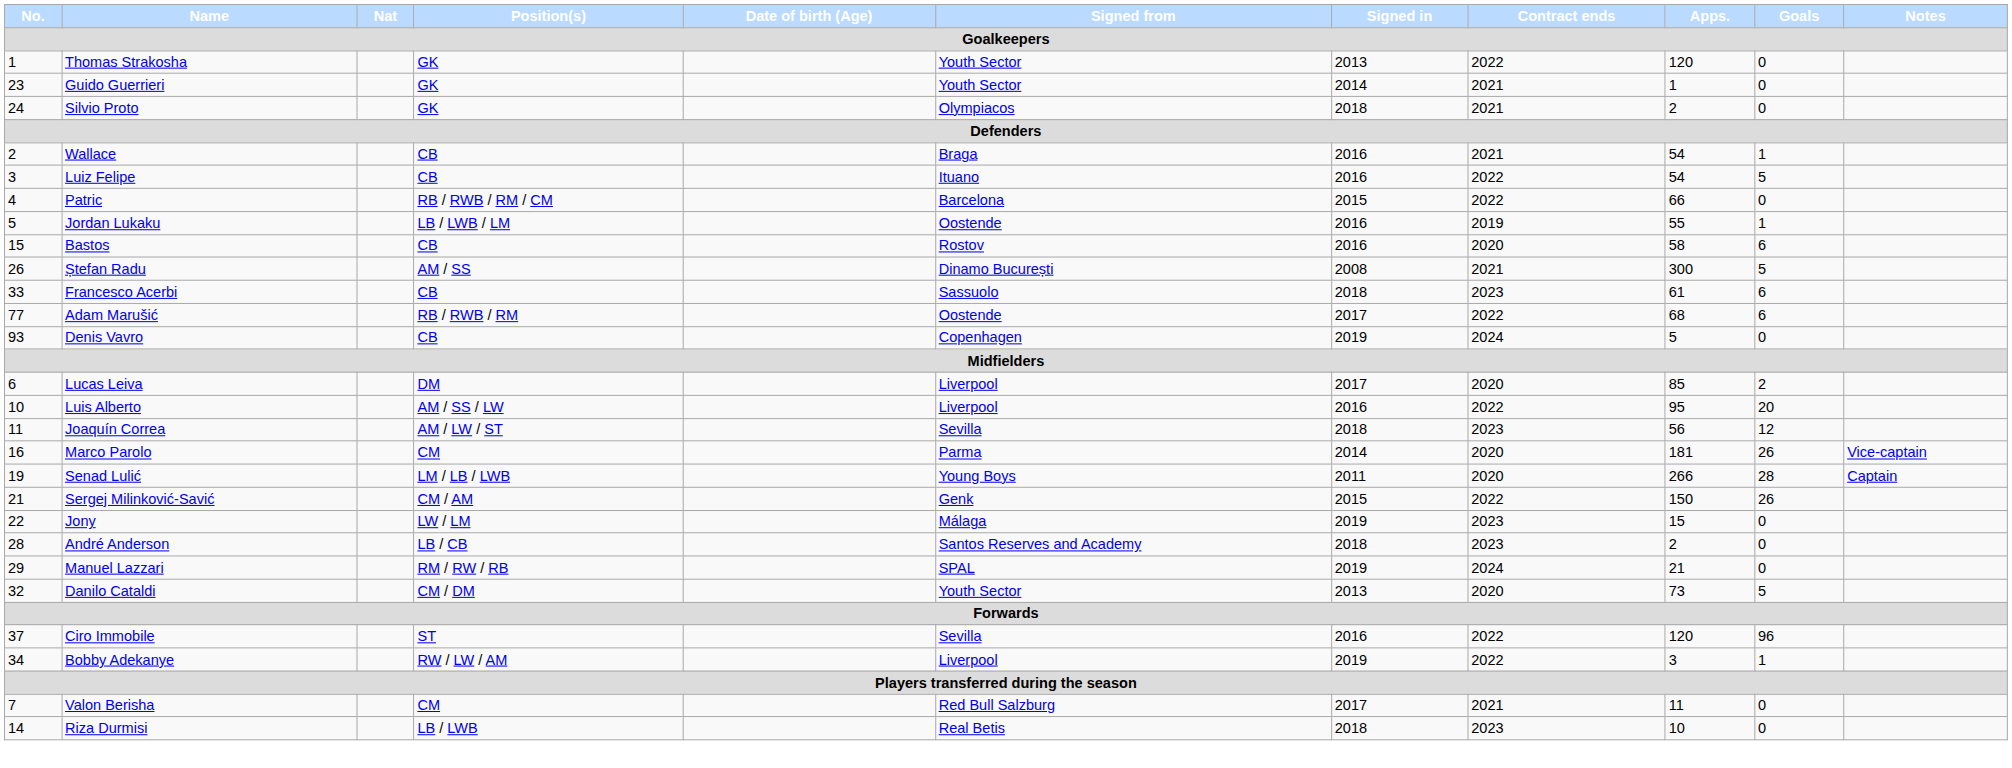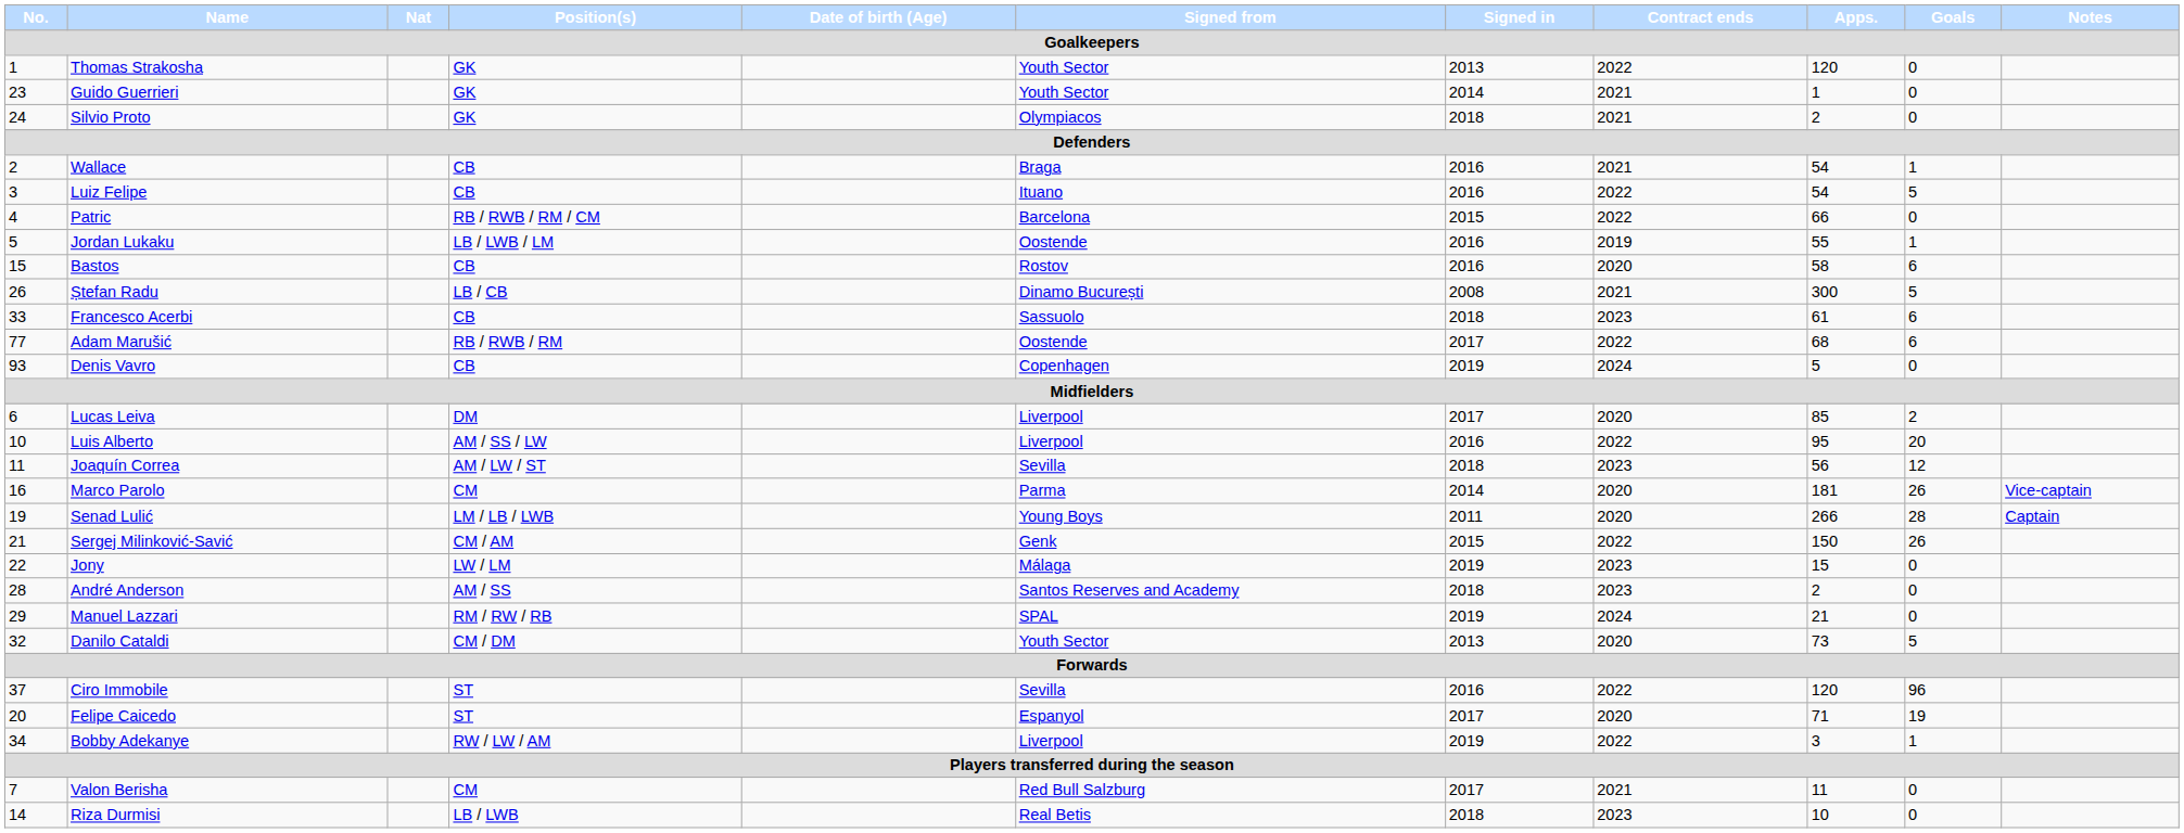Ștefan Radu | Position(s): AM / SS -> LB / CB
André Anderson | Position(s): LB / CB -> AM / SS
+ row: 20 | Felipe Caicedo | ST | Espanyol | 2017 | 2020 | 71 | 19
